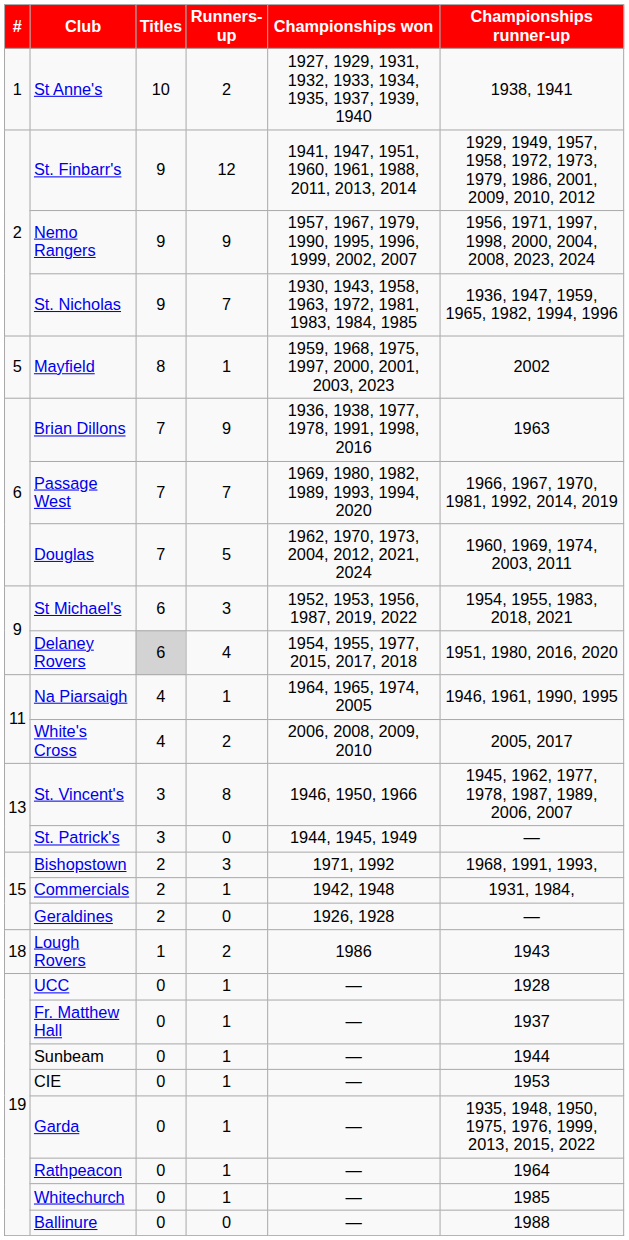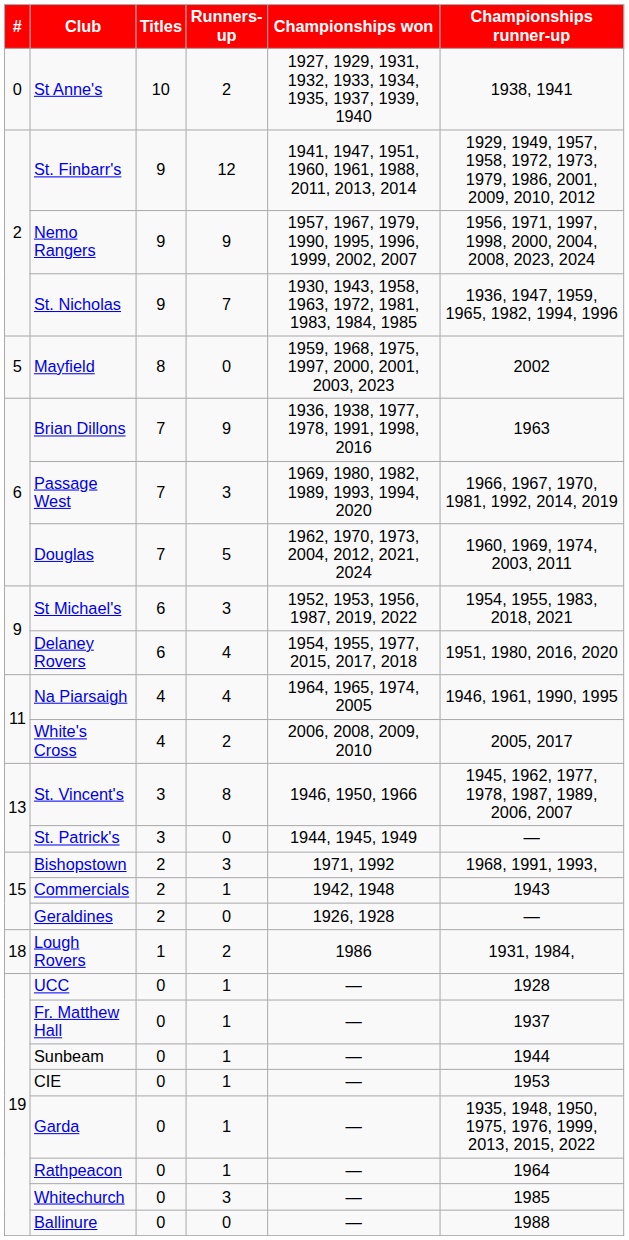St Anne's | #: 1 -> 0
Mayfield | Runners-up: 1 -> 0
Passage West | Runners-up: 7 -> 3
Delaney Rovers | Titles: lightgrey background -> no background
Na Piarsaigh | Runners-up: 1 -> 4
Commercials | Championships runner-up: 1931, 1984, -> 1943
Lough Rovers | Championships runner-up: 1943 -> 1931, 1984,
Whitechurch | Runners-up: 1 -> 3
